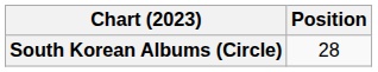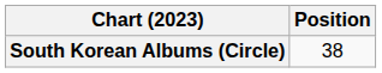South Korean Albums (Circle) | Position: 28 -> 38
